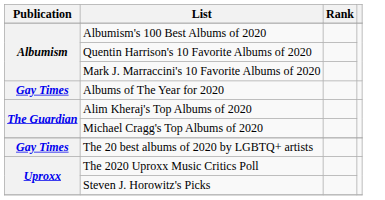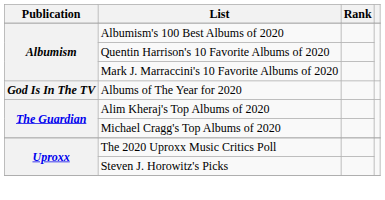Albums of The Year for 2020 | Publication: Gay Times -> God Is In The TV
- row: Gay Times | The 20 best albums of 2020 by LGBTQ+ artists
